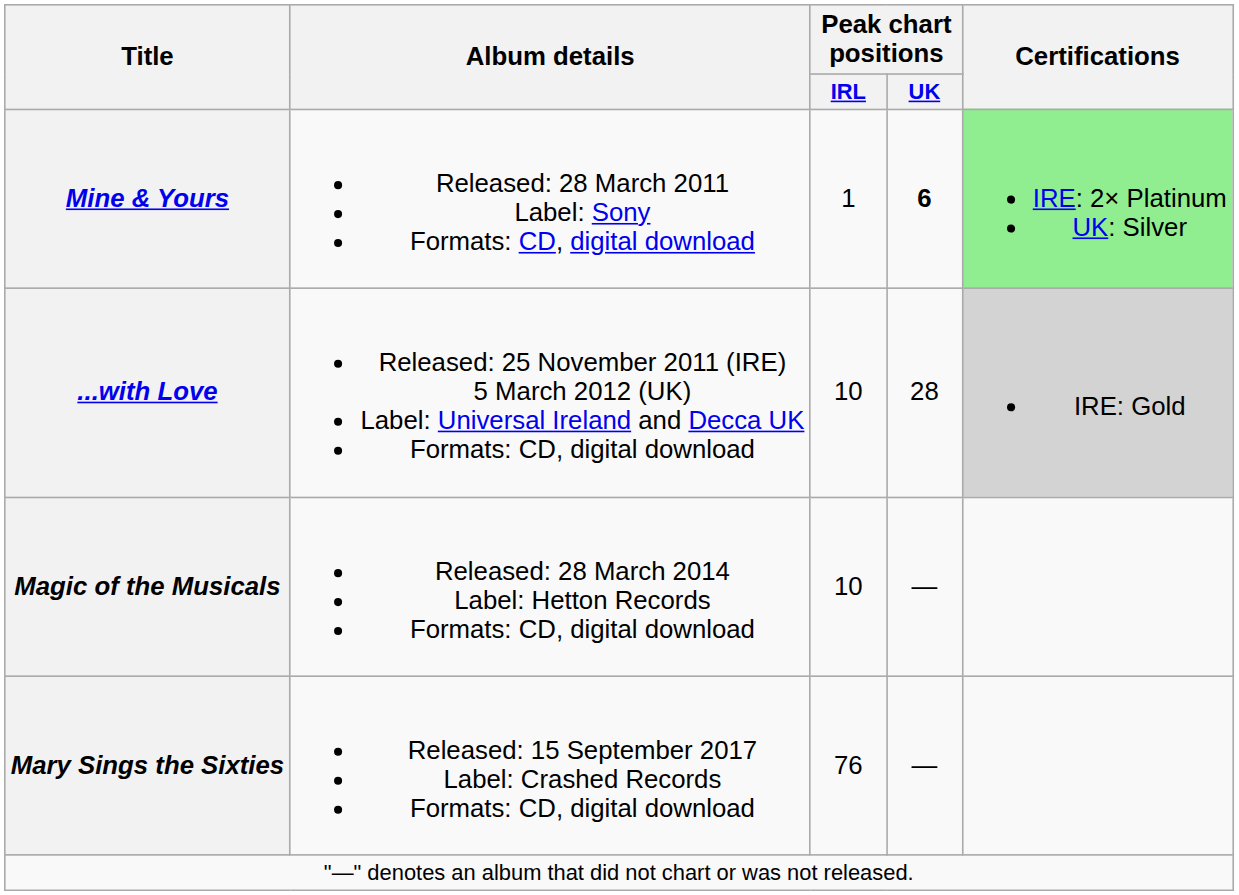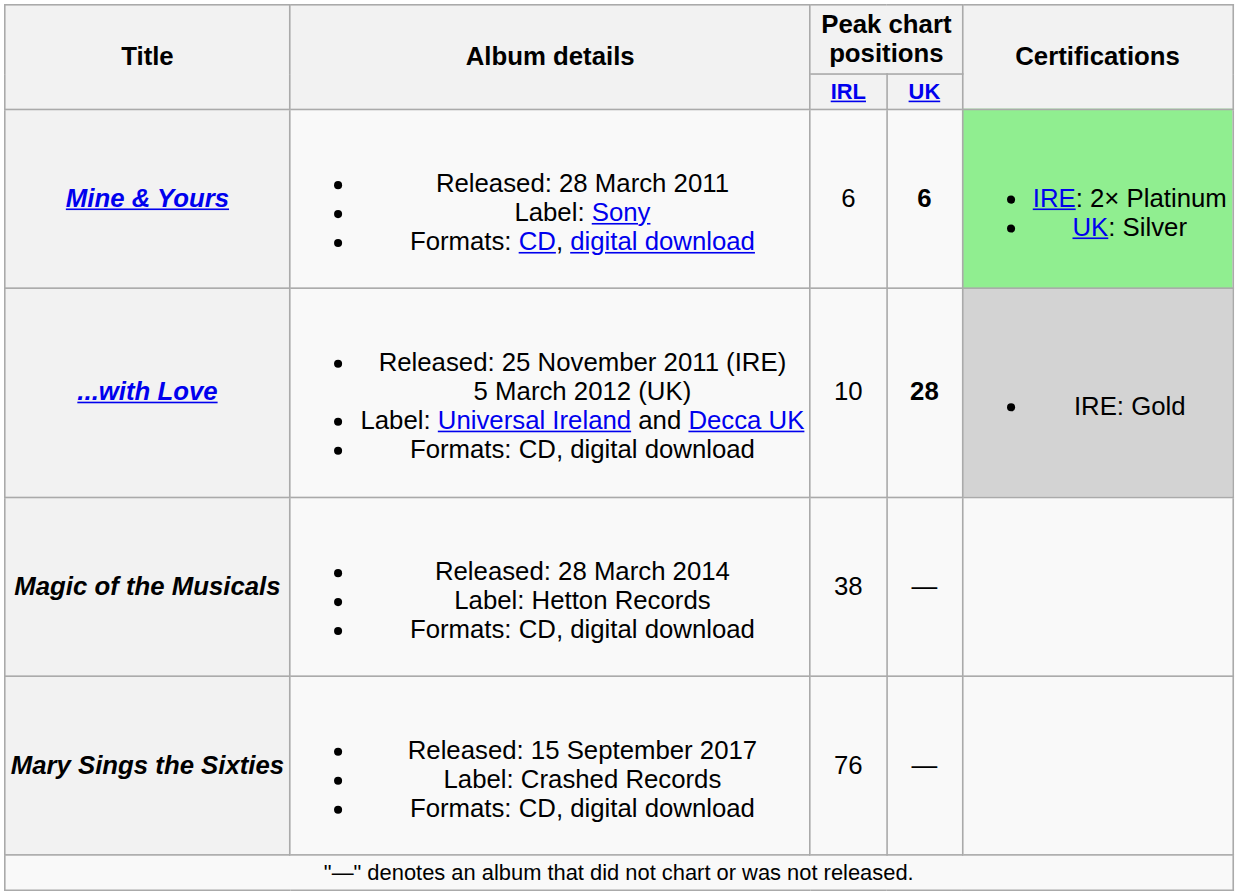Mine & Yours | Peak chart positions / IRL: 1 -> 6
...with Love | Peak chart positions / UK: normal -> bold
Magic of the Musicals | Peak chart positions / IRL: 10 -> 38
